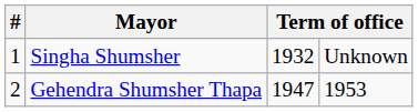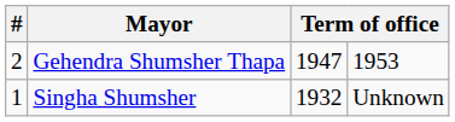rows swapped: Singha Shumsher <-> Gehendra Shumsher Thapa
